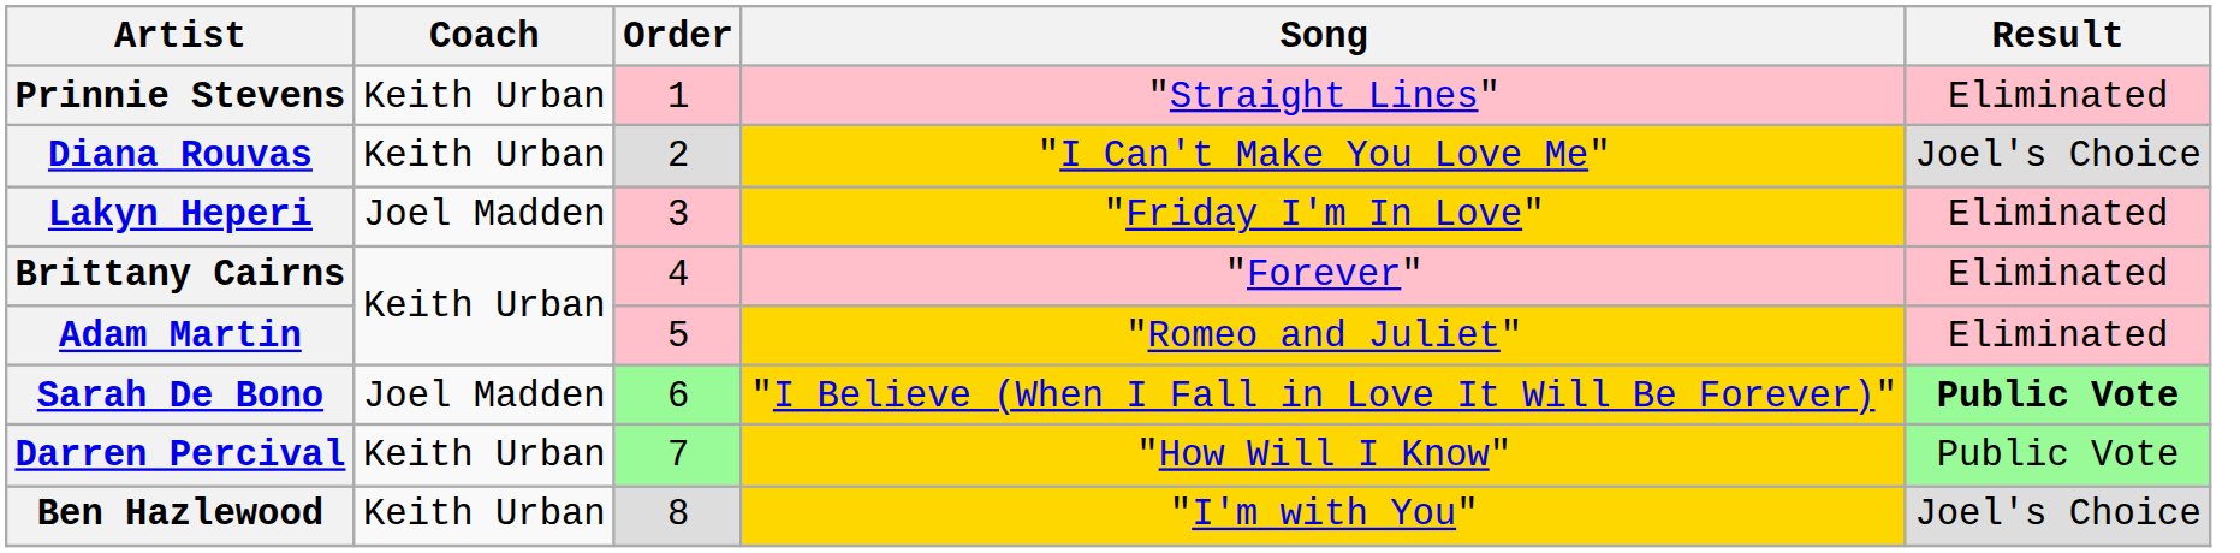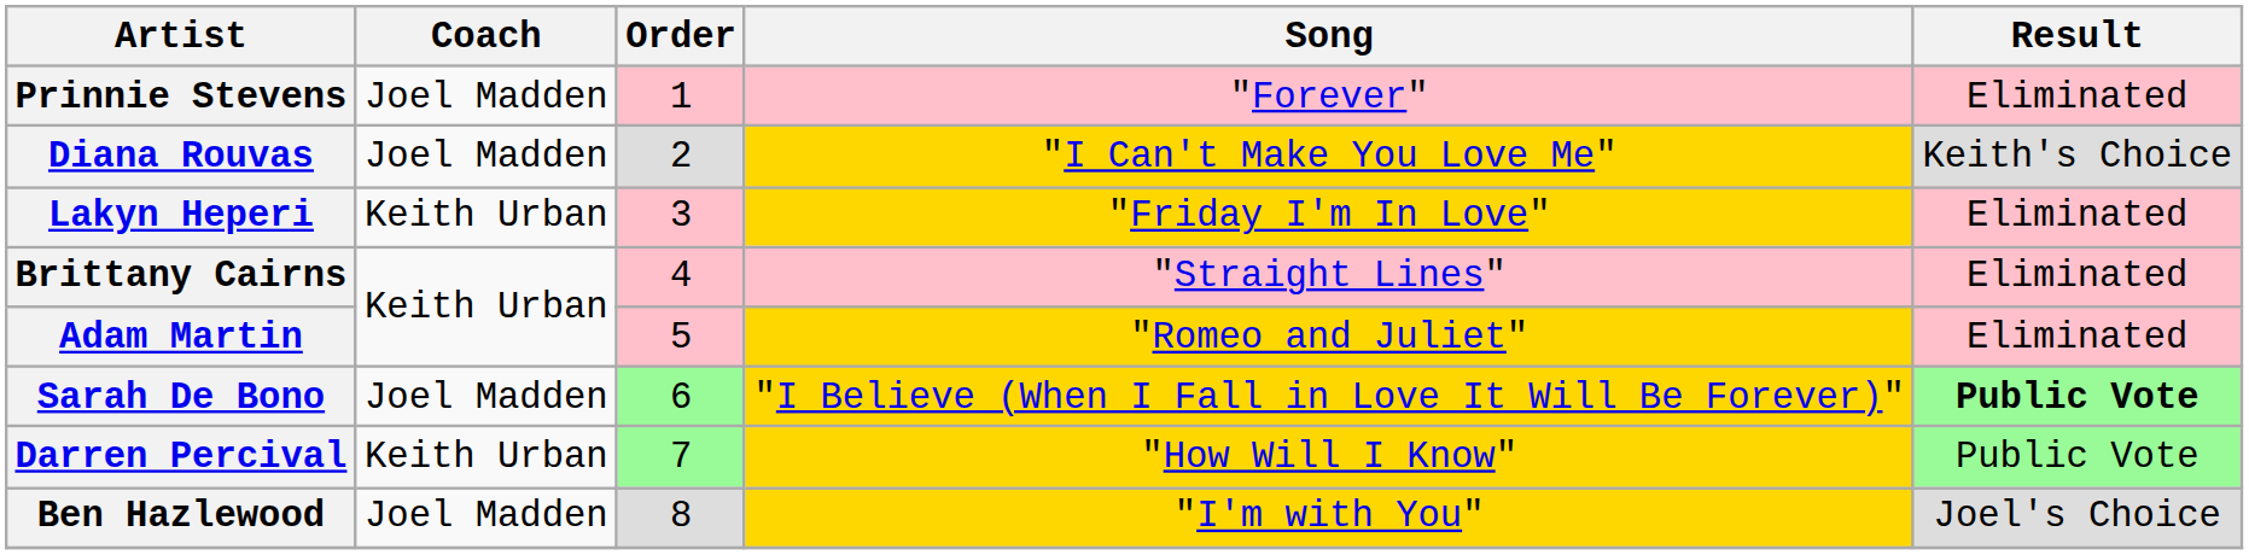Prinnie Stevens | Coach: Keith Urban -> Joel Madden
Prinnie Stevens | Song: "Straight Lines" -> "Forever"
Diana Rouvas | Coach: Keith Urban -> Joel Madden
Diana Rouvas | Result: Joel's Choice -> Keith's Choice
Lakyn Heperi | Coach: Joel Madden -> Keith Urban
Brittany Cairns | Song: "Forever" -> "Straight Lines"
Ben Hazlewood | Coach: Keith Urban -> Joel Madden
